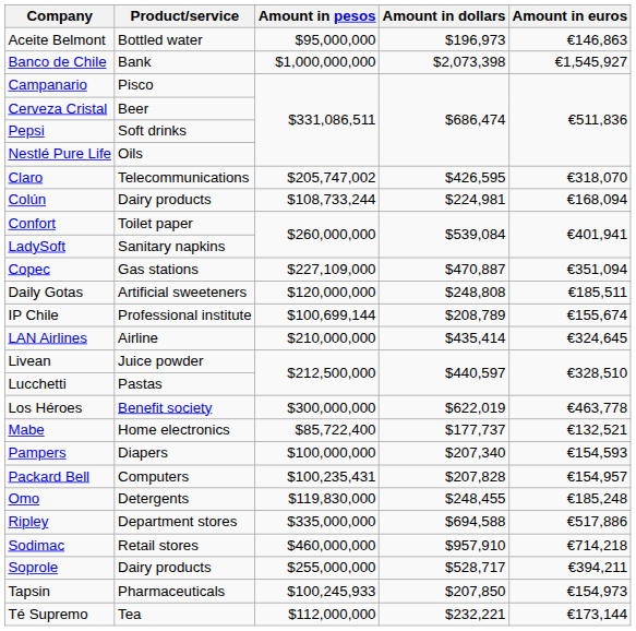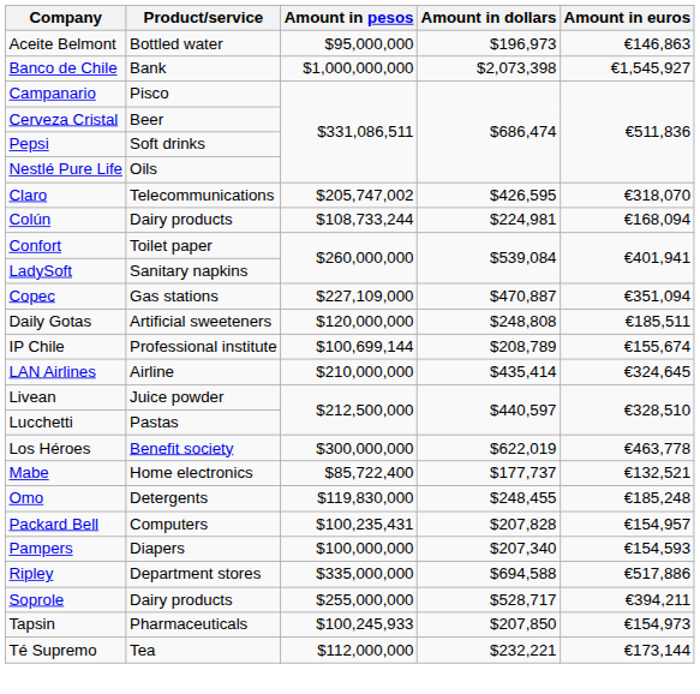rows swapped: Omo <-> Pampers
- row: Sodimac | Retail stores | $460,000,000 | $957,910 | €714,218
